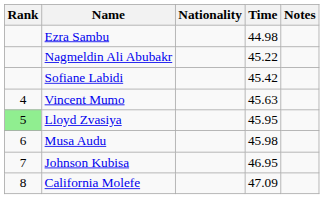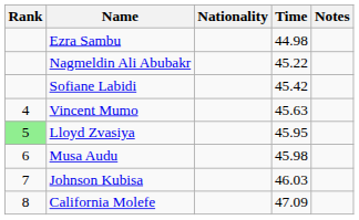Johnson Kubisa | Time: 46.95 -> 46.03
